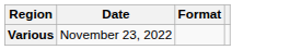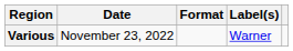+ column: Label(s) | Warner
